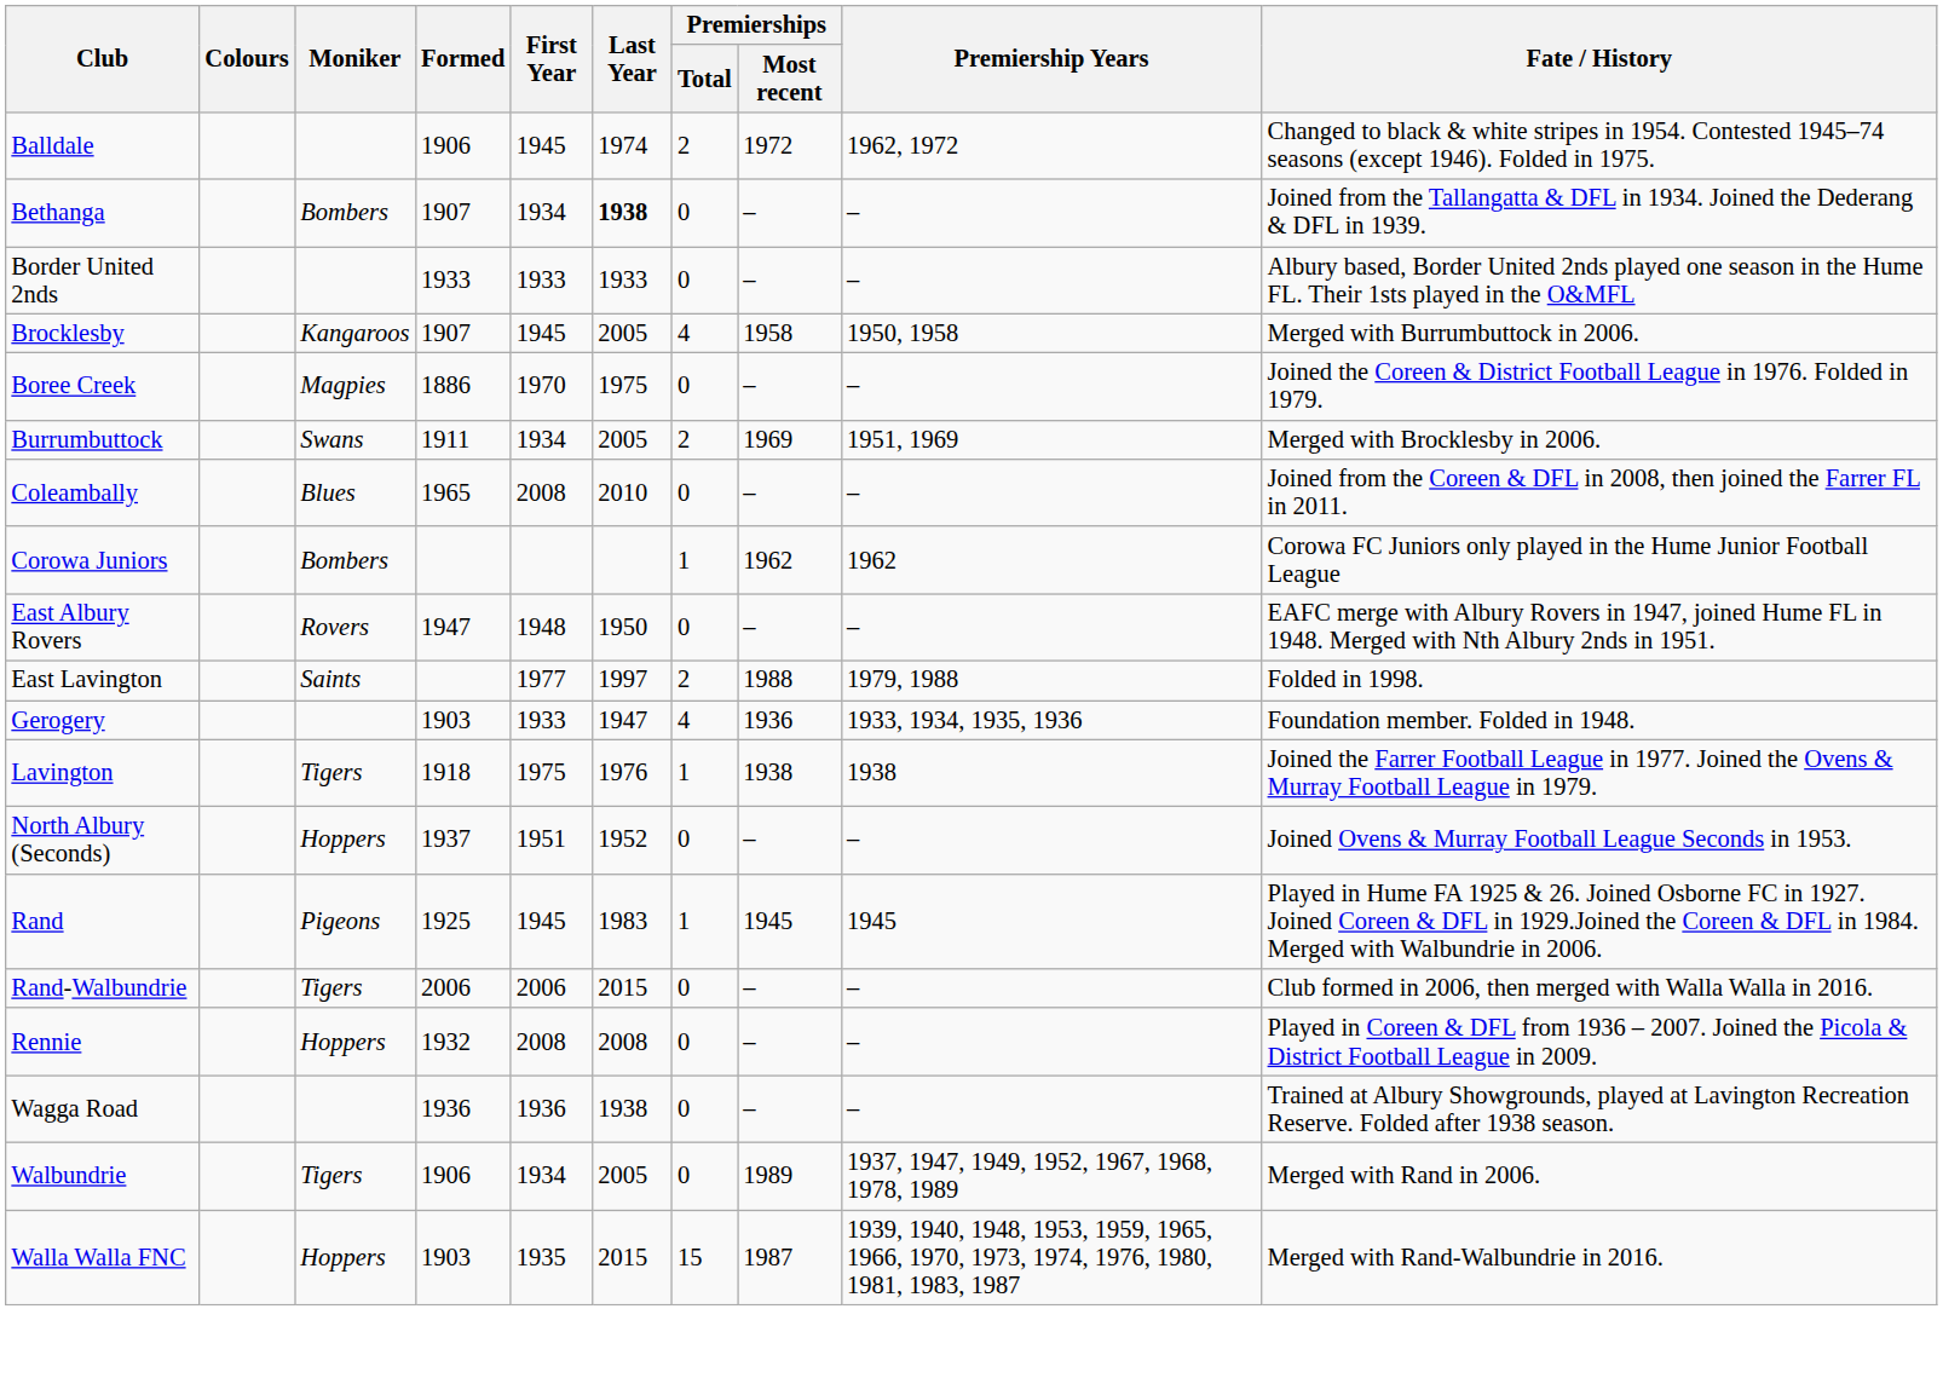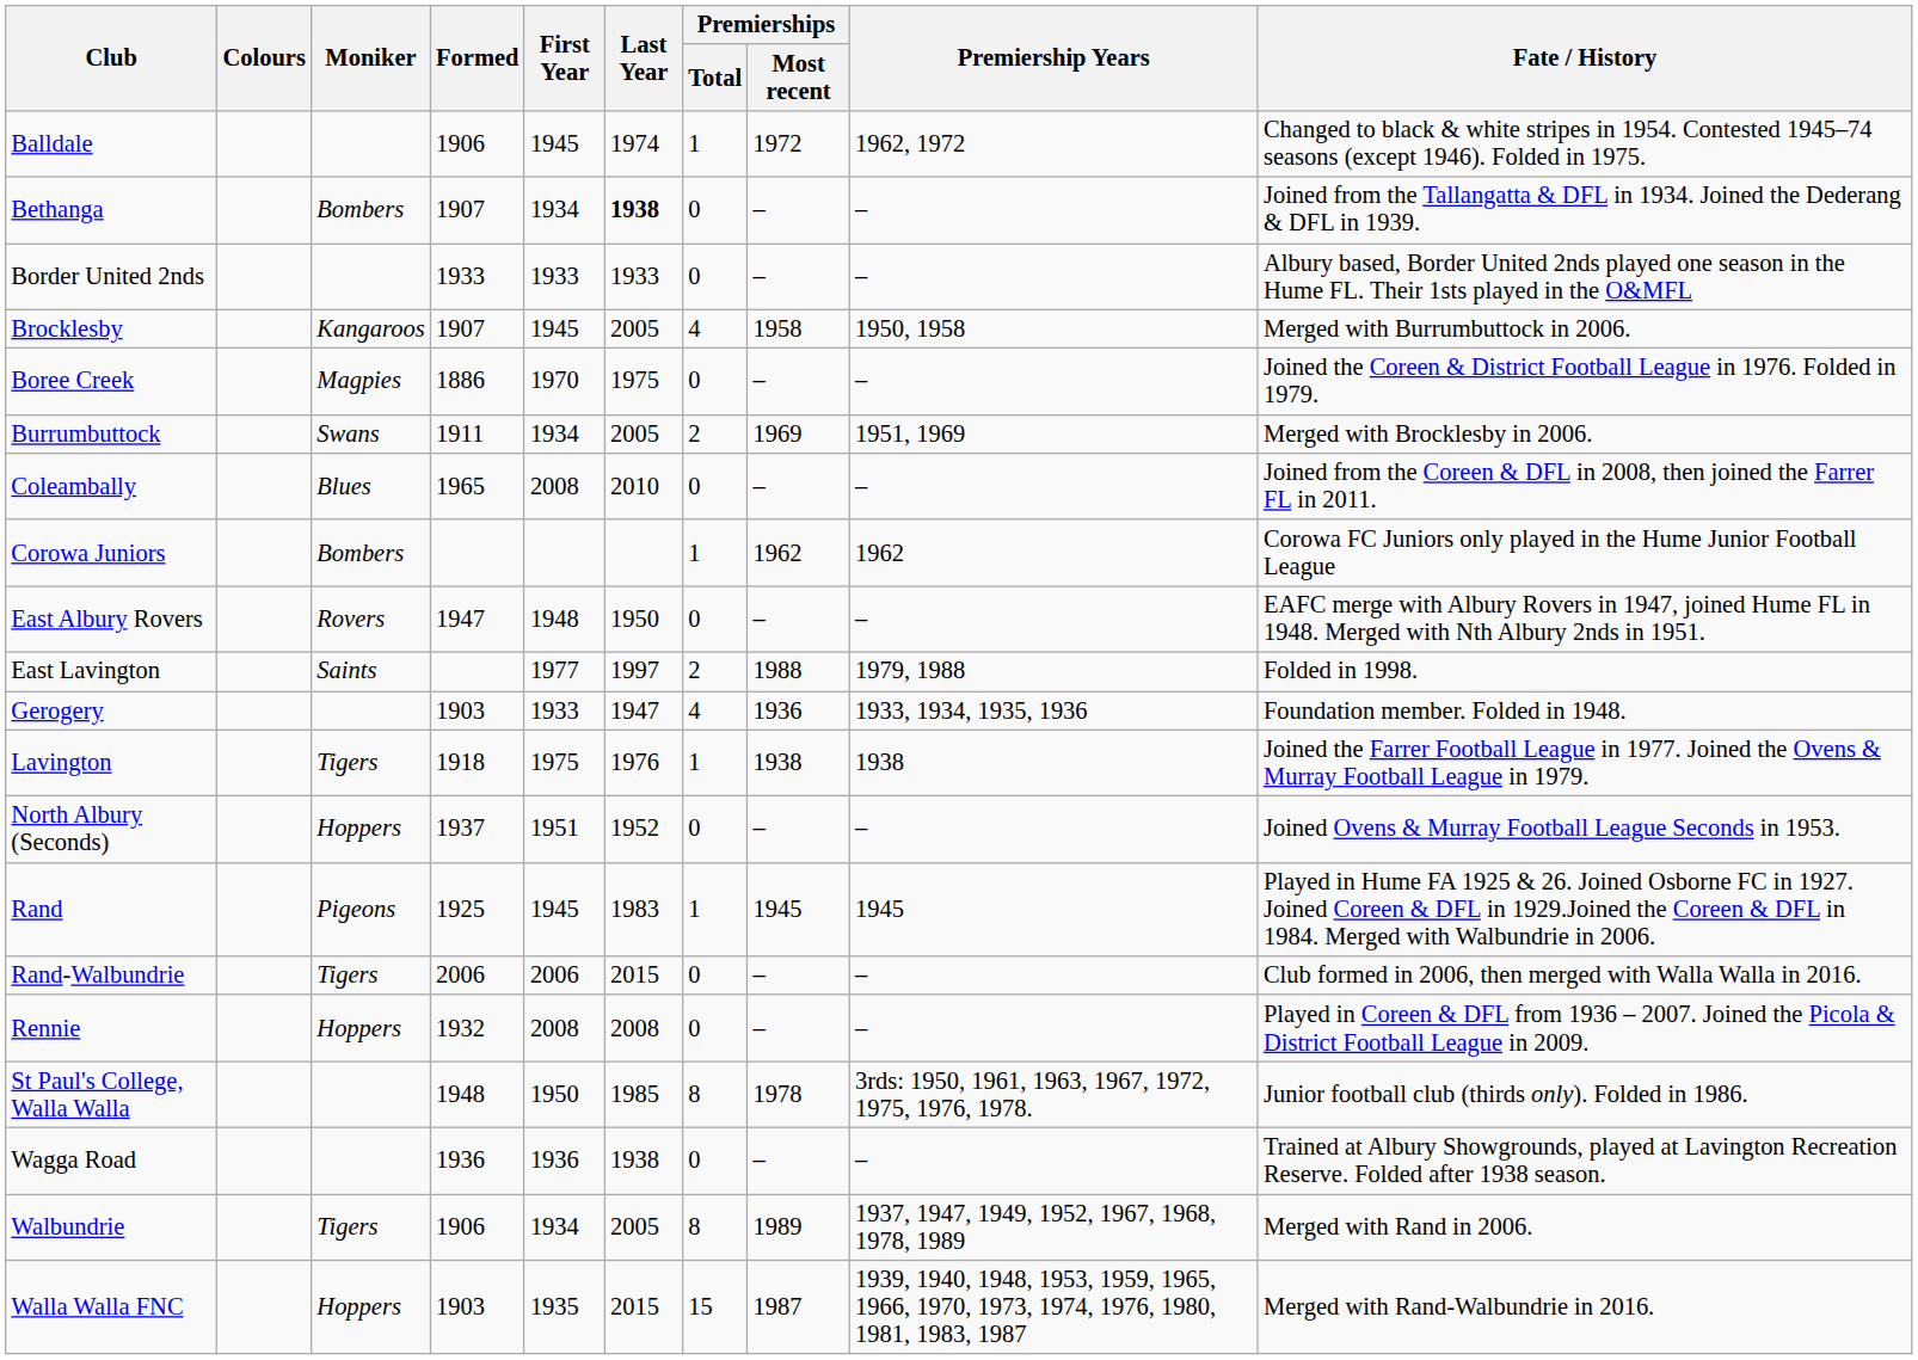Balldale | Premierships / Total: 2 -> 1
+ row: St Paul's College, Walla Walla | 1948 | 1950 | 1985 | 8 | 1978 | 3rds: 1950, 1961, 1963, 1967, 1972, 1975, 1976, 1978. | Junior football club (thirds only). Folded in 1986.
Walbundrie | Premierships / Total: 0 -> 8
